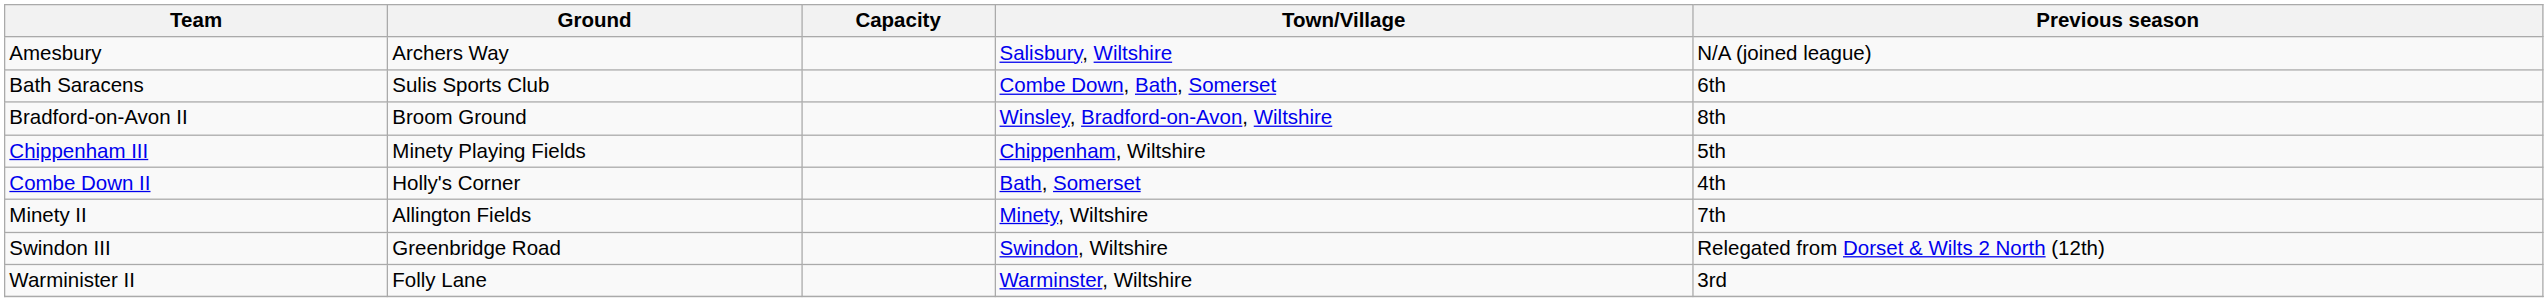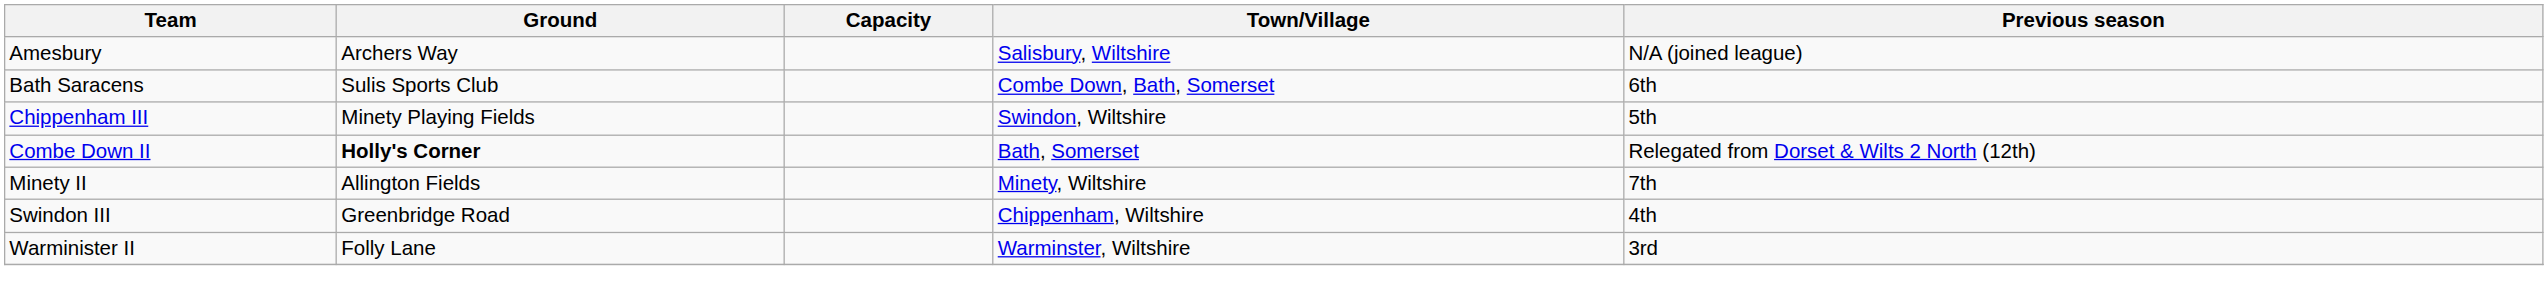- row: Bradford-on-Avon II | Broom Ground | Winsley, Bradford-on-Avon, Wiltshire | 8th
Chippenham III | Town/Village: Chippenham, Wiltshire -> Swindon, Wiltshire
Combe Down II | Ground: normal -> bold
Combe Down II | Previous season: 4th -> Relegated from Dorset & Wilts 2 North (12th)
Swindon III | Town/Village: Swindon, Wiltshire -> Chippenham, Wiltshire
Swindon III | Previous season: Relegated from Dorset & Wilts 2 North (12th) -> 4th
